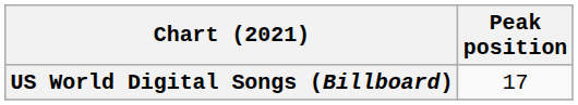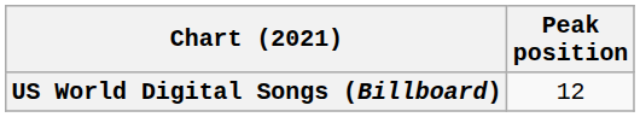US World Digital Songs (Billboard) | Peak position: 17 -> 12
